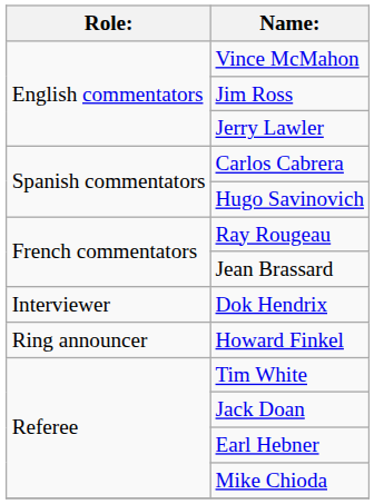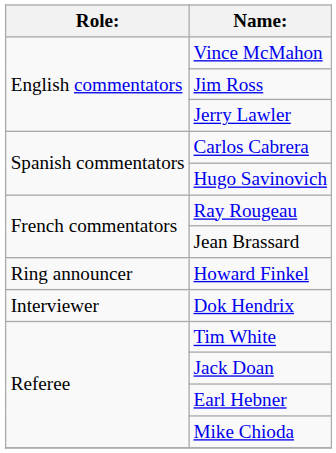rows swapped: Dok Hendrix <-> Howard Finkel
